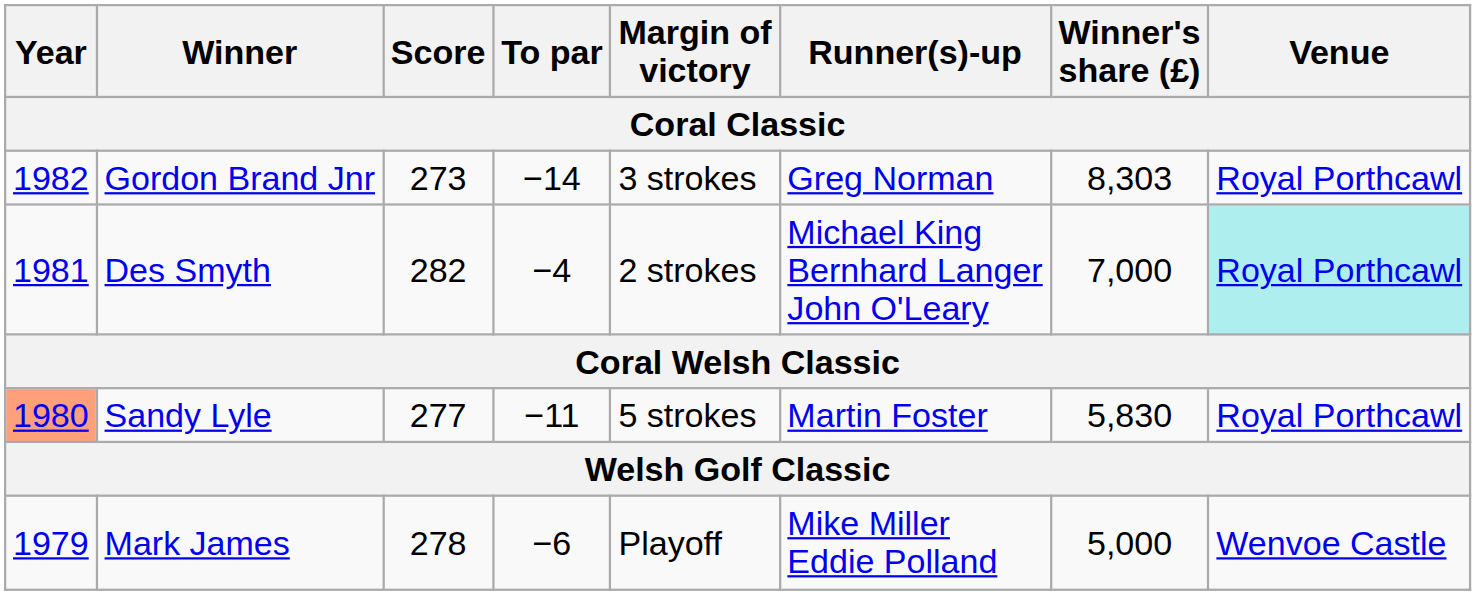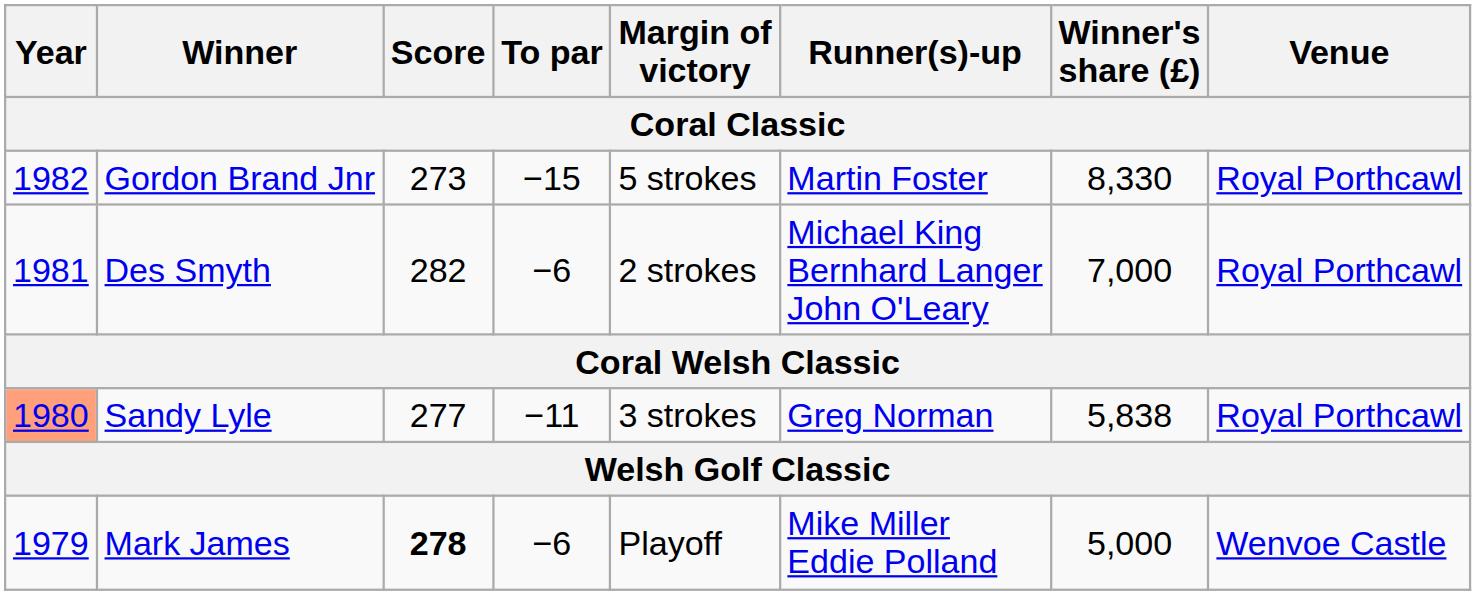Gordon Brand Jnr | To par: −14 -> −15
Gordon Brand Jnr | Margin of victory: 3 strokes -> 5 strokes
Gordon Brand Jnr | Runner(s)-up: Greg Norman -> Martin Foster
Gordon Brand Jnr | Winner's share (£): 8,303 -> 8,330
Des Smyth | To par: −4 -> −6
Des Smyth | Venue: paleturquoise background -> no background
Sandy Lyle | Margin of victory: 5 strokes -> 3 strokes
Sandy Lyle | Runner(s)-up: Martin Foster -> Greg Norman
Sandy Lyle | Winner's share (£): 5,830 -> 5,838
Mark James | Score: normal -> bold
